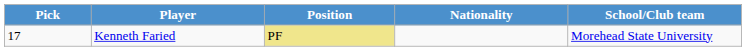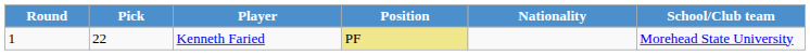+ column: Round | 1
Kenneth Faried | Pick: 17 -> 22
